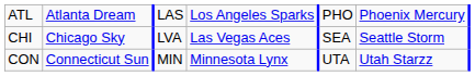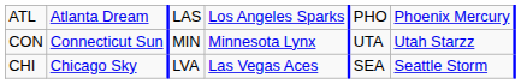rows swapped: CHI <-> CON
